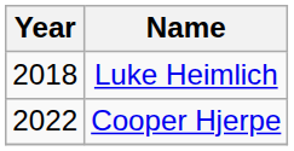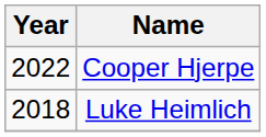rows swapped: Luke Heimlich <-> Cooper Hjerpe
